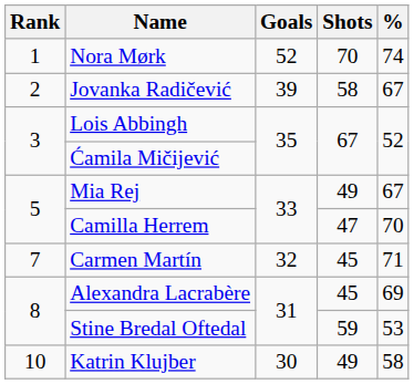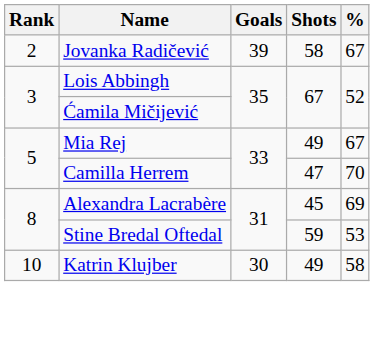- row: 1 | Nora Mørk | 52 | 70 | 74
- row: 7 | Carmen Martín | 32 | 45 | 71
